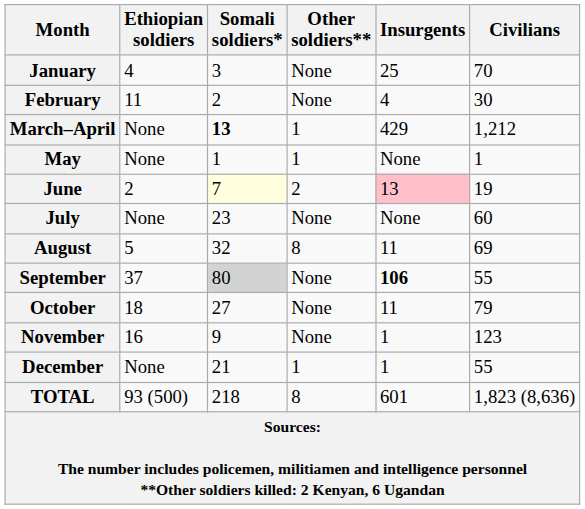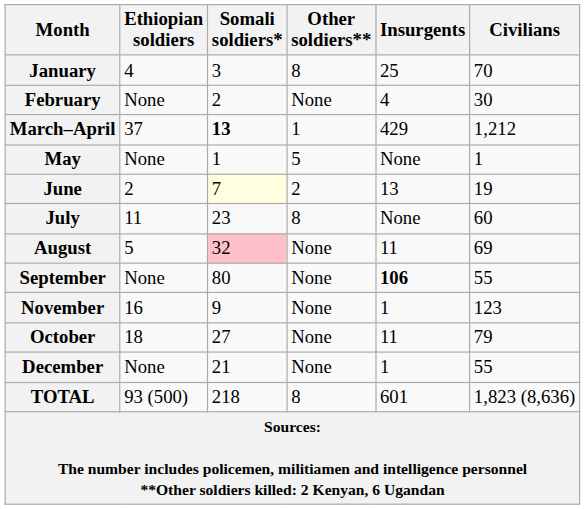January | Other soldiers**: None -> 8
February | Ethiopian soldiers: 11 -> None
March–April | Ethiopian soldiers: None -> 37
May | Other soldiers**: 1 -> 5
June | Insurgents: pink background -> no background
July | Ethiopian soldiers: None -> 11
July | Other soldiers**: None -> 8
August | Somali soldiers*: no background -> pink background
August | Other soldiers**: 8 -> None
September | Ethiopian soldiers: 37 -> None
September | Somali soldiers*: lightgrey background -> no background
rows swapped: October <-> November
December | Other soldiers**: 1 -> None
